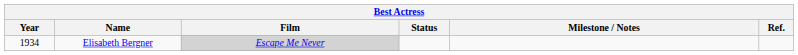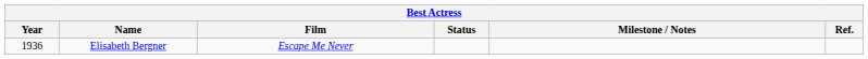Elisabeth Bergner | Year: 1934 -> 1936
Elisabeth Bergner | Film: lightgrey background -> no background
